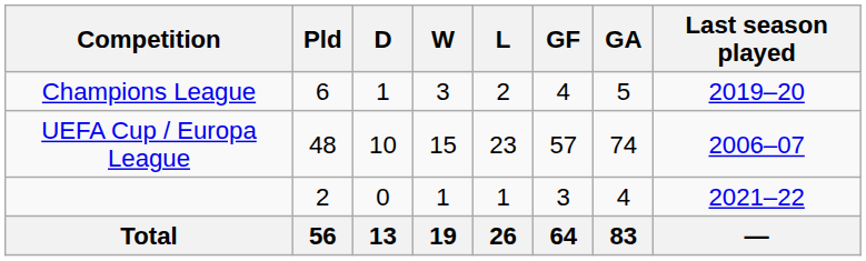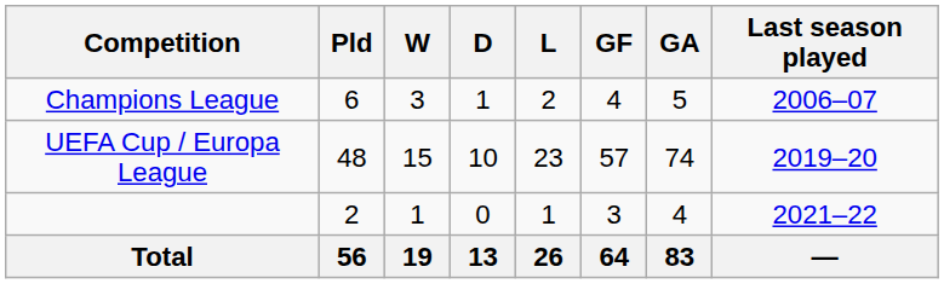columns swapped: W <-> D
Champions League | Last season played: 2019–20 -> 2006–07
UEFA Cup / Europa League | Last season played: 2006–07 -> 2019–20
